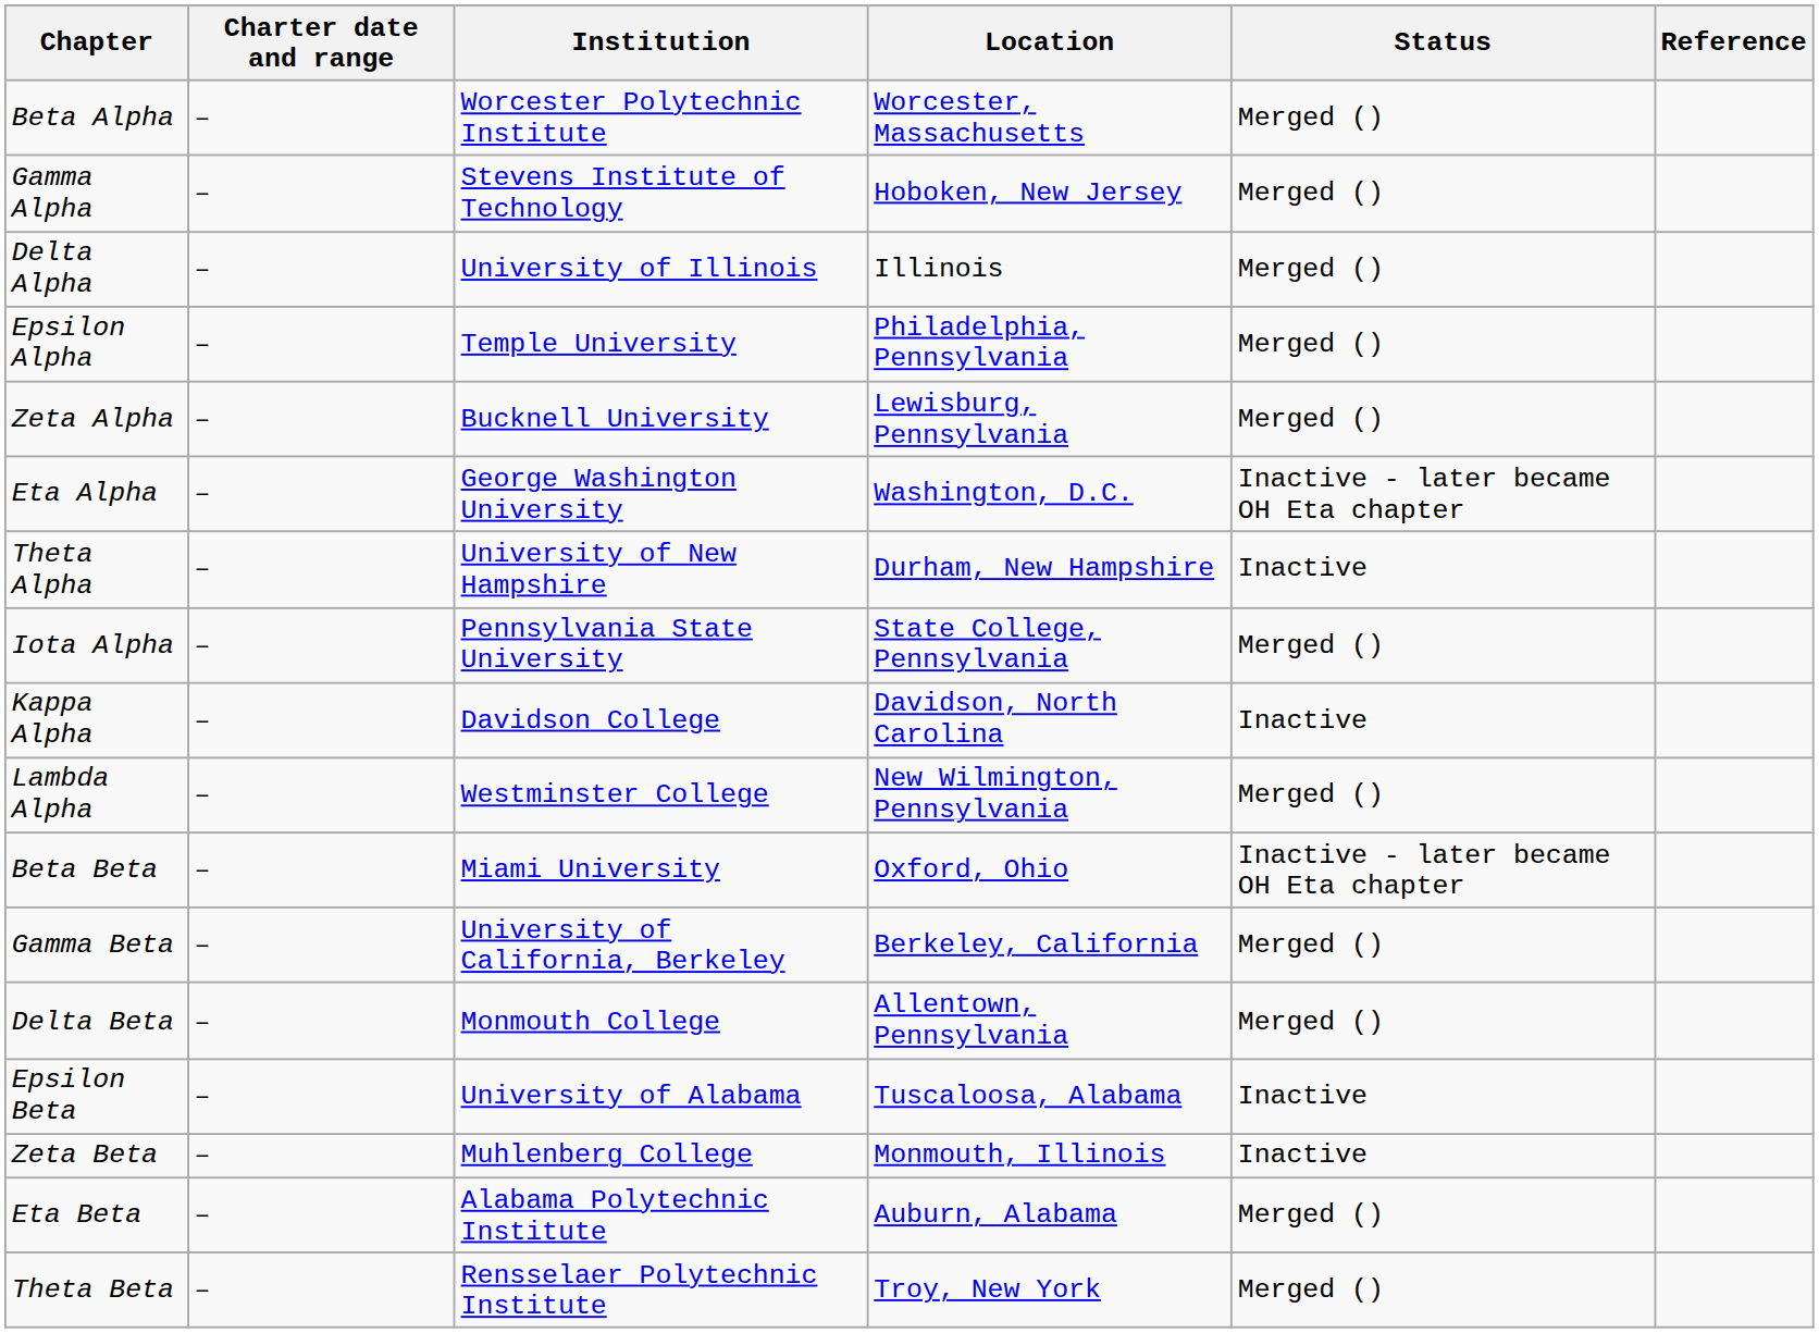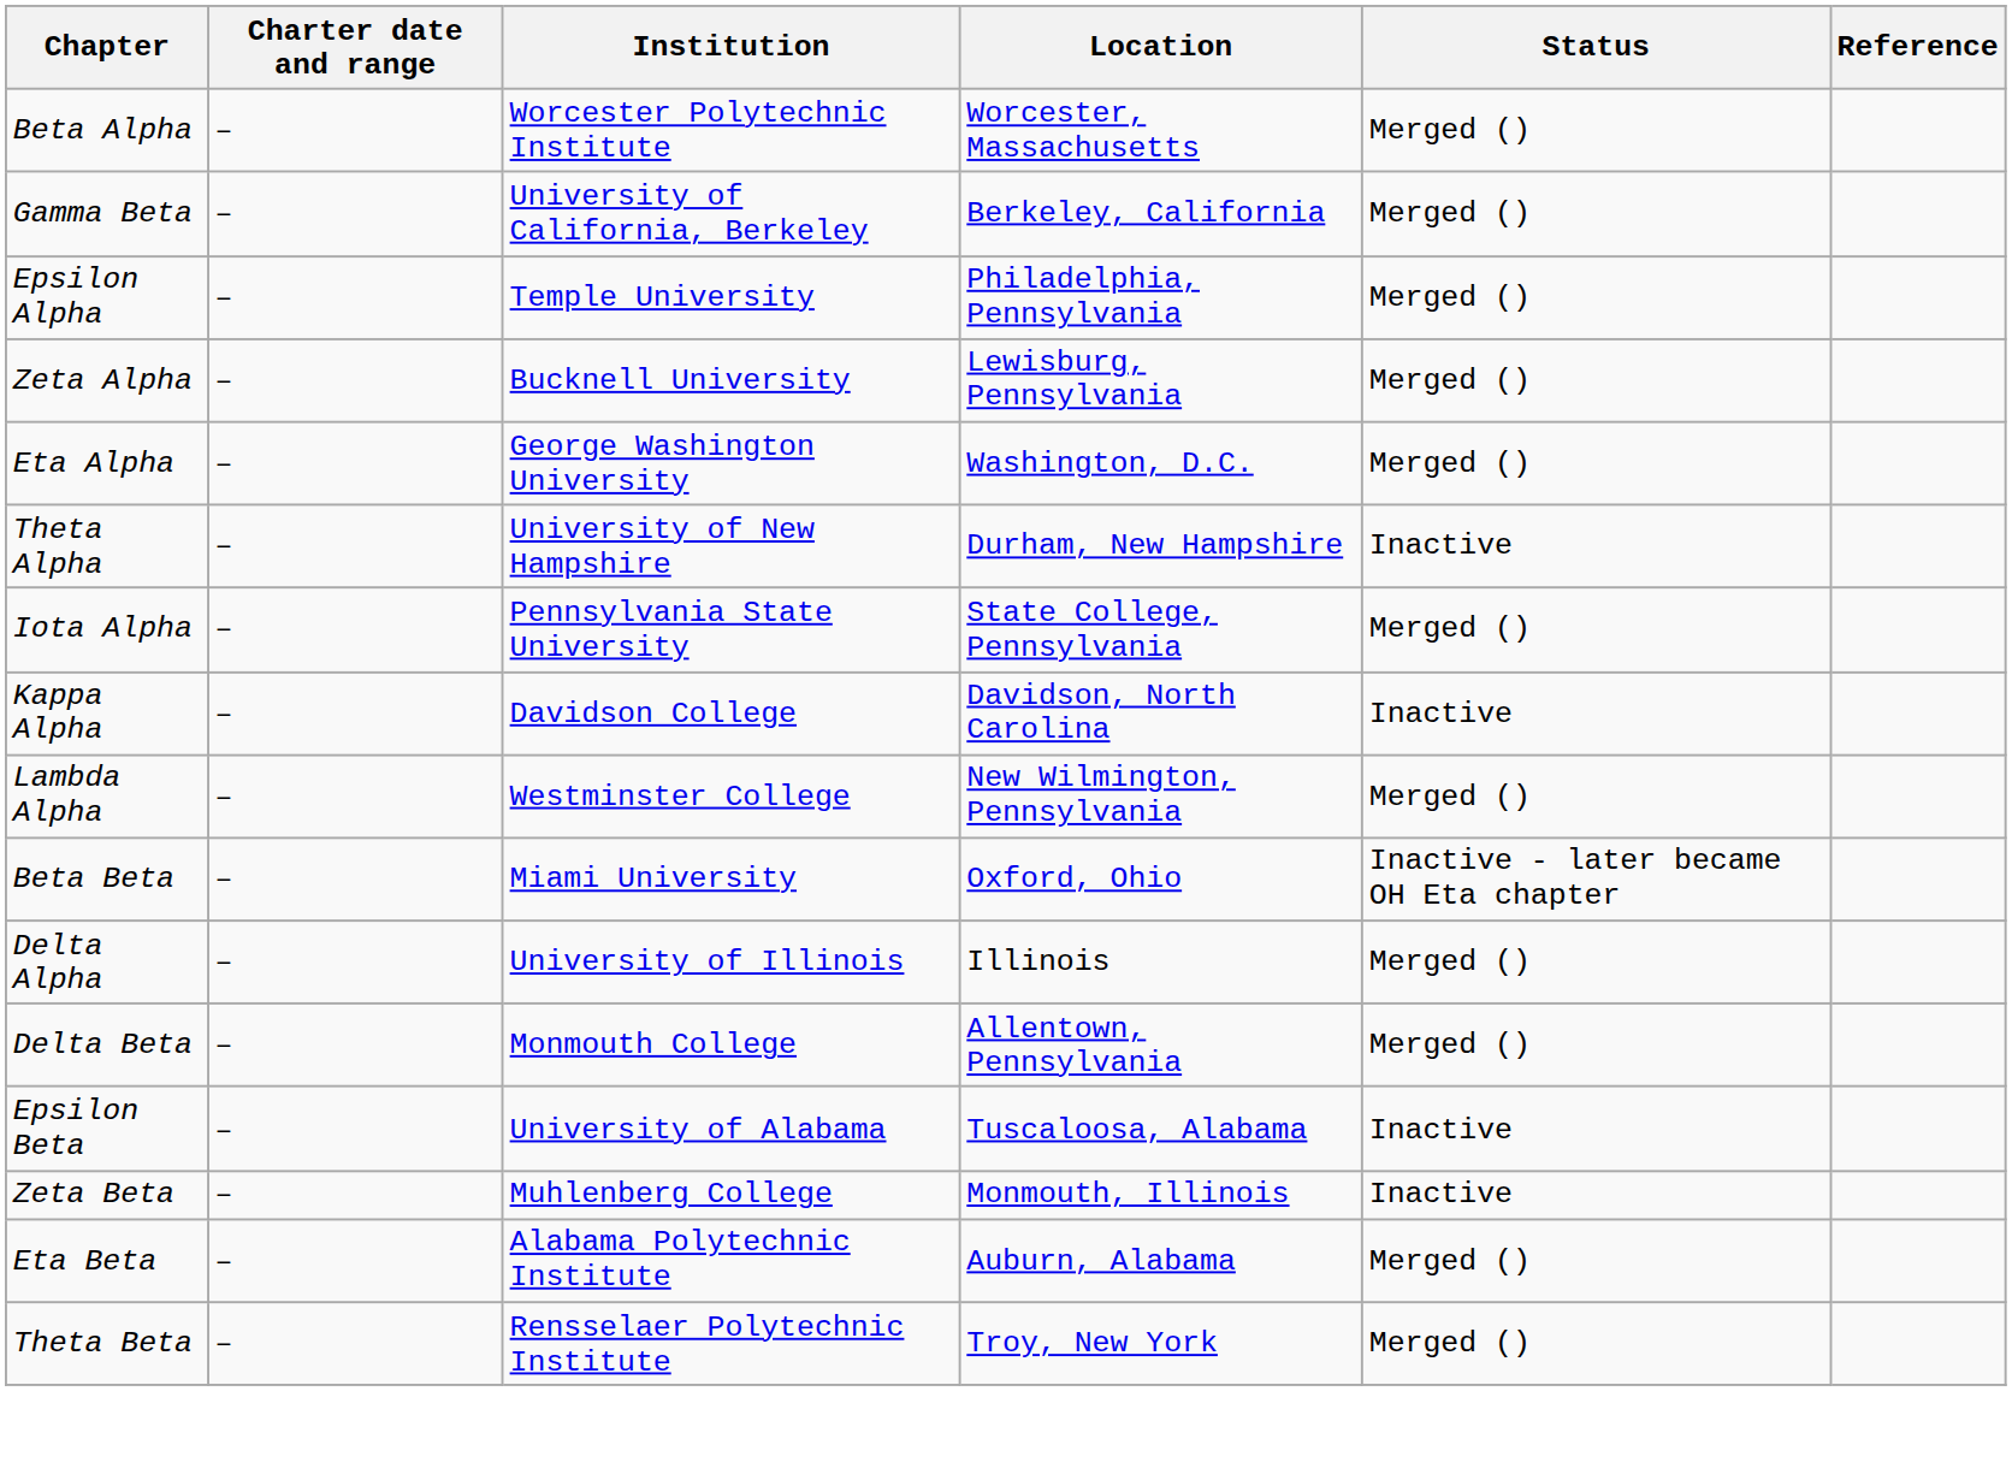- row: Gamma Alpha | – | Stevens Institute of Technology | Hoboken, New Jersey | Merged ()
rows swapped: Delta Alpha <-> Gamma Beta
Eta Alpha | Status: Inactive - later became OH Eta chapter -> Merged ()
